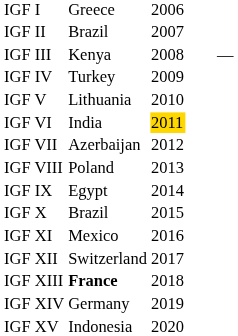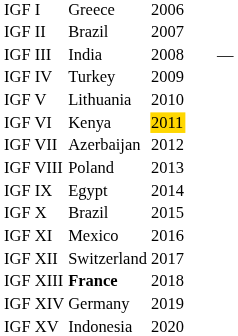IGF III | column 2: Kenya -> India
IGF VI | column 2: India -> Kenya
